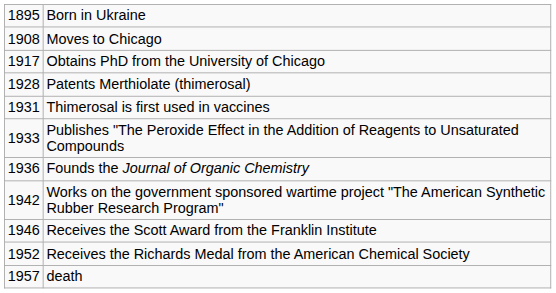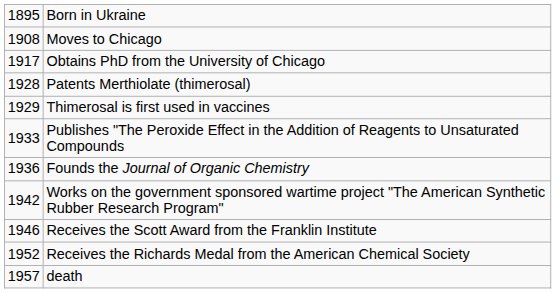Thimerosal is first used in vaccines | column 1: 1931 -> 1929
